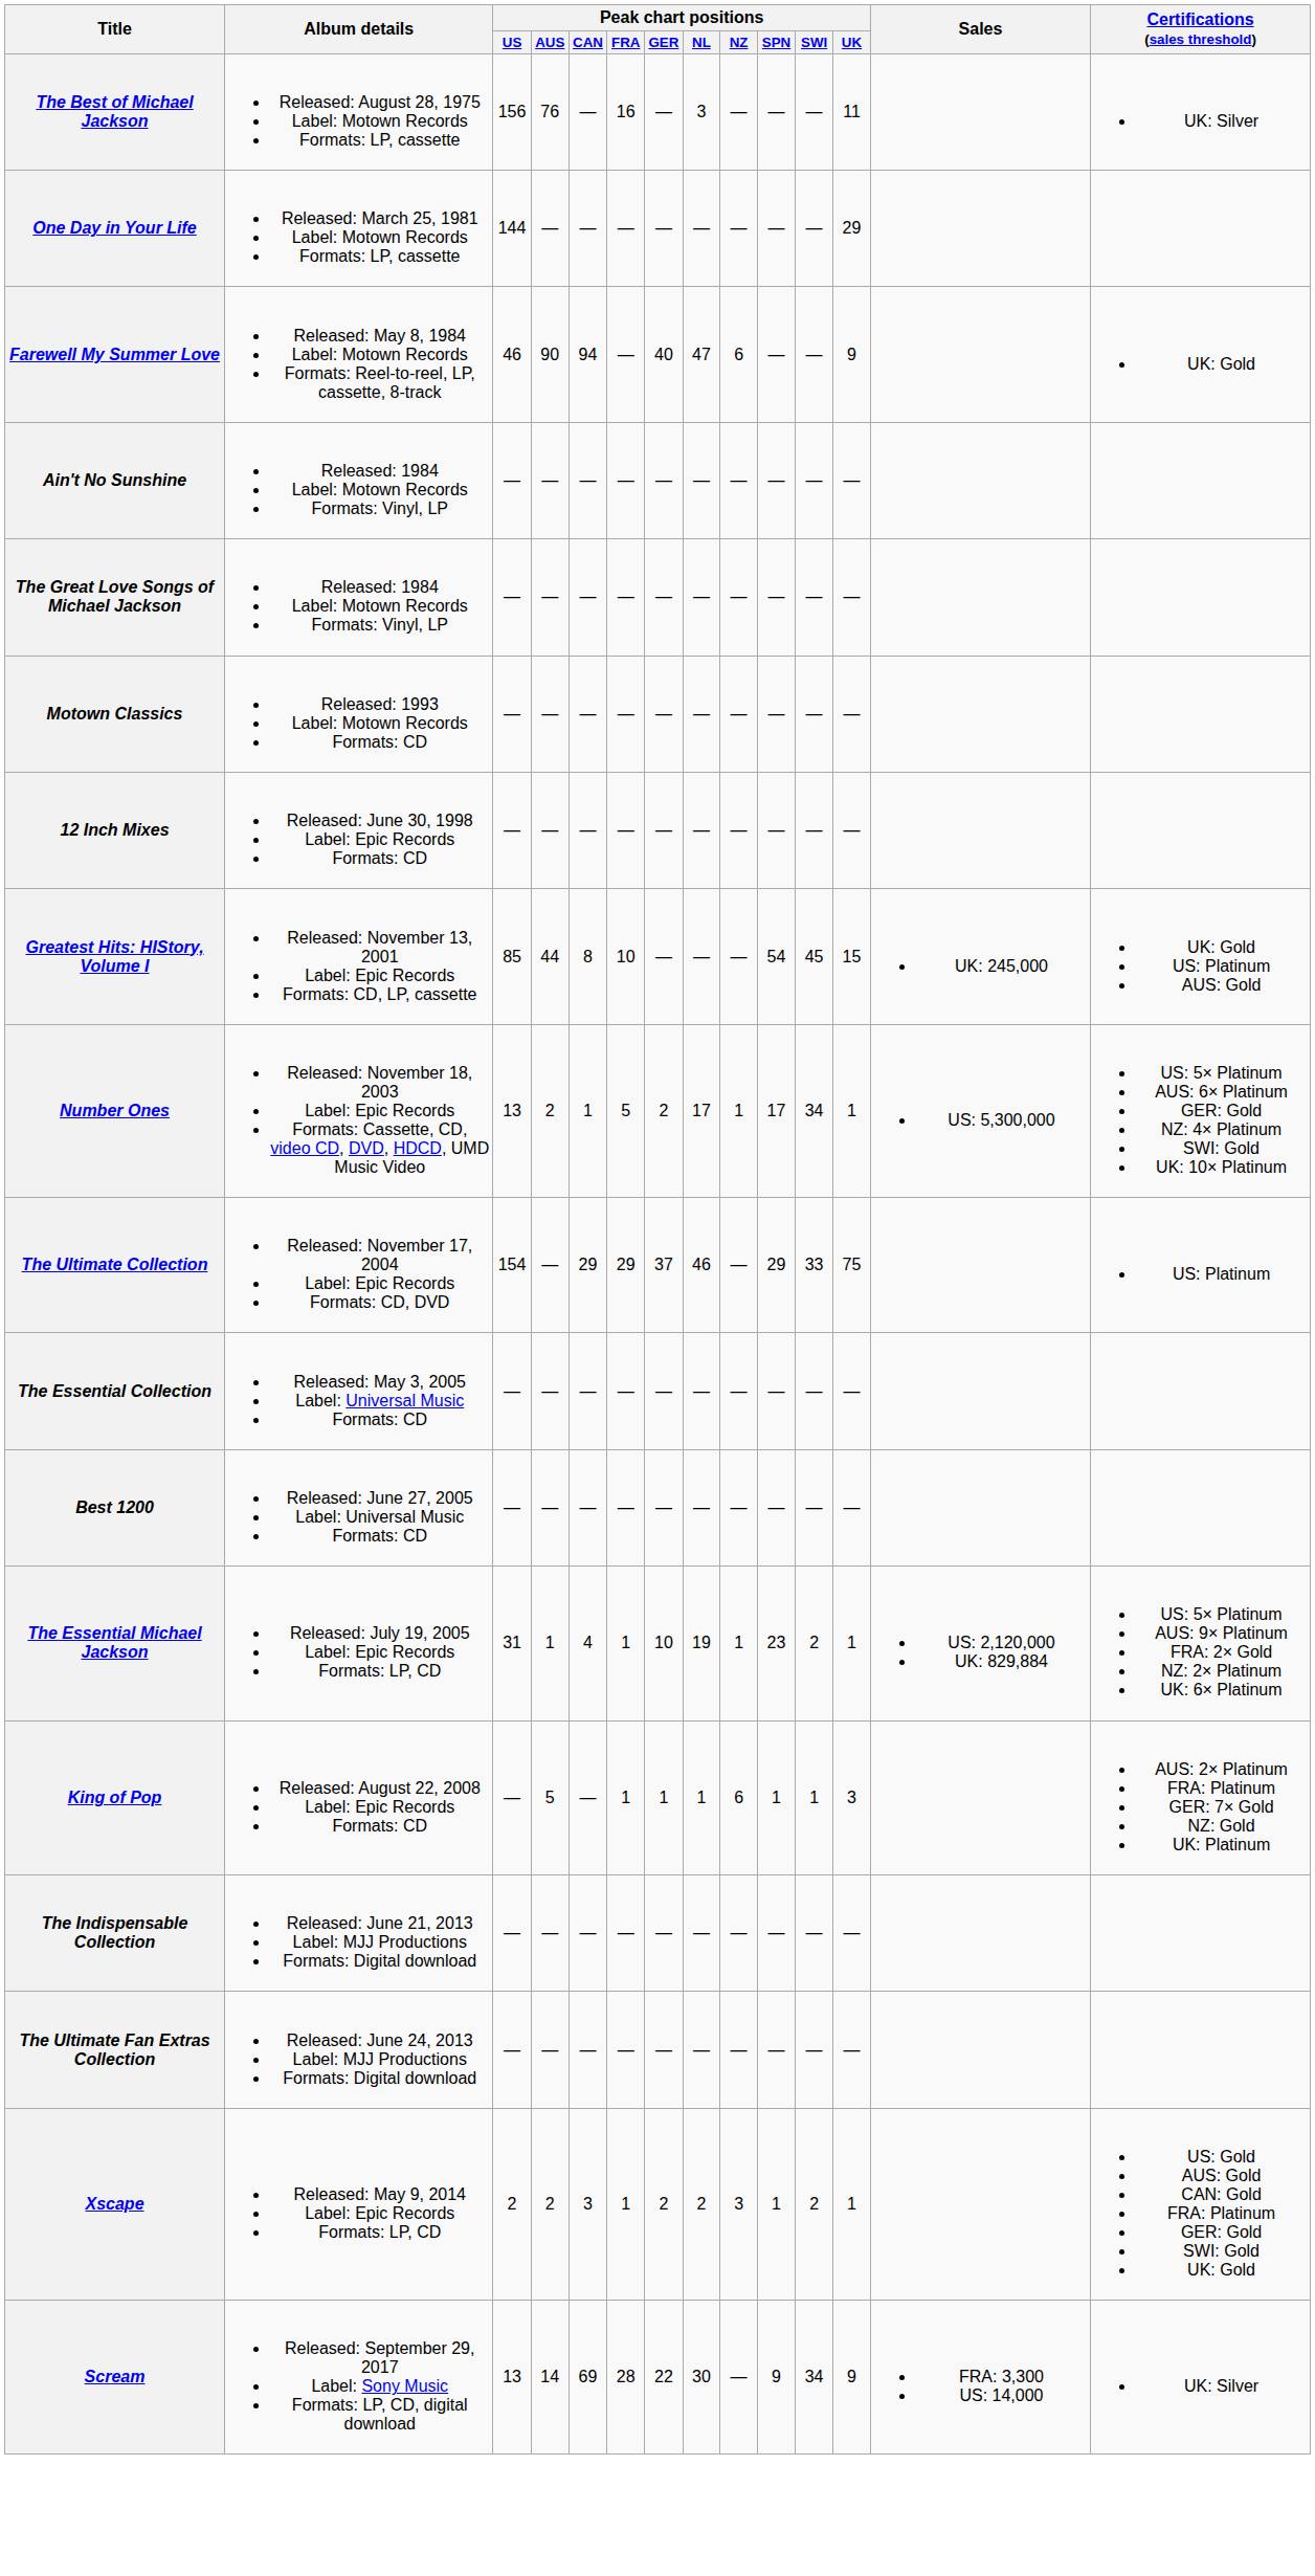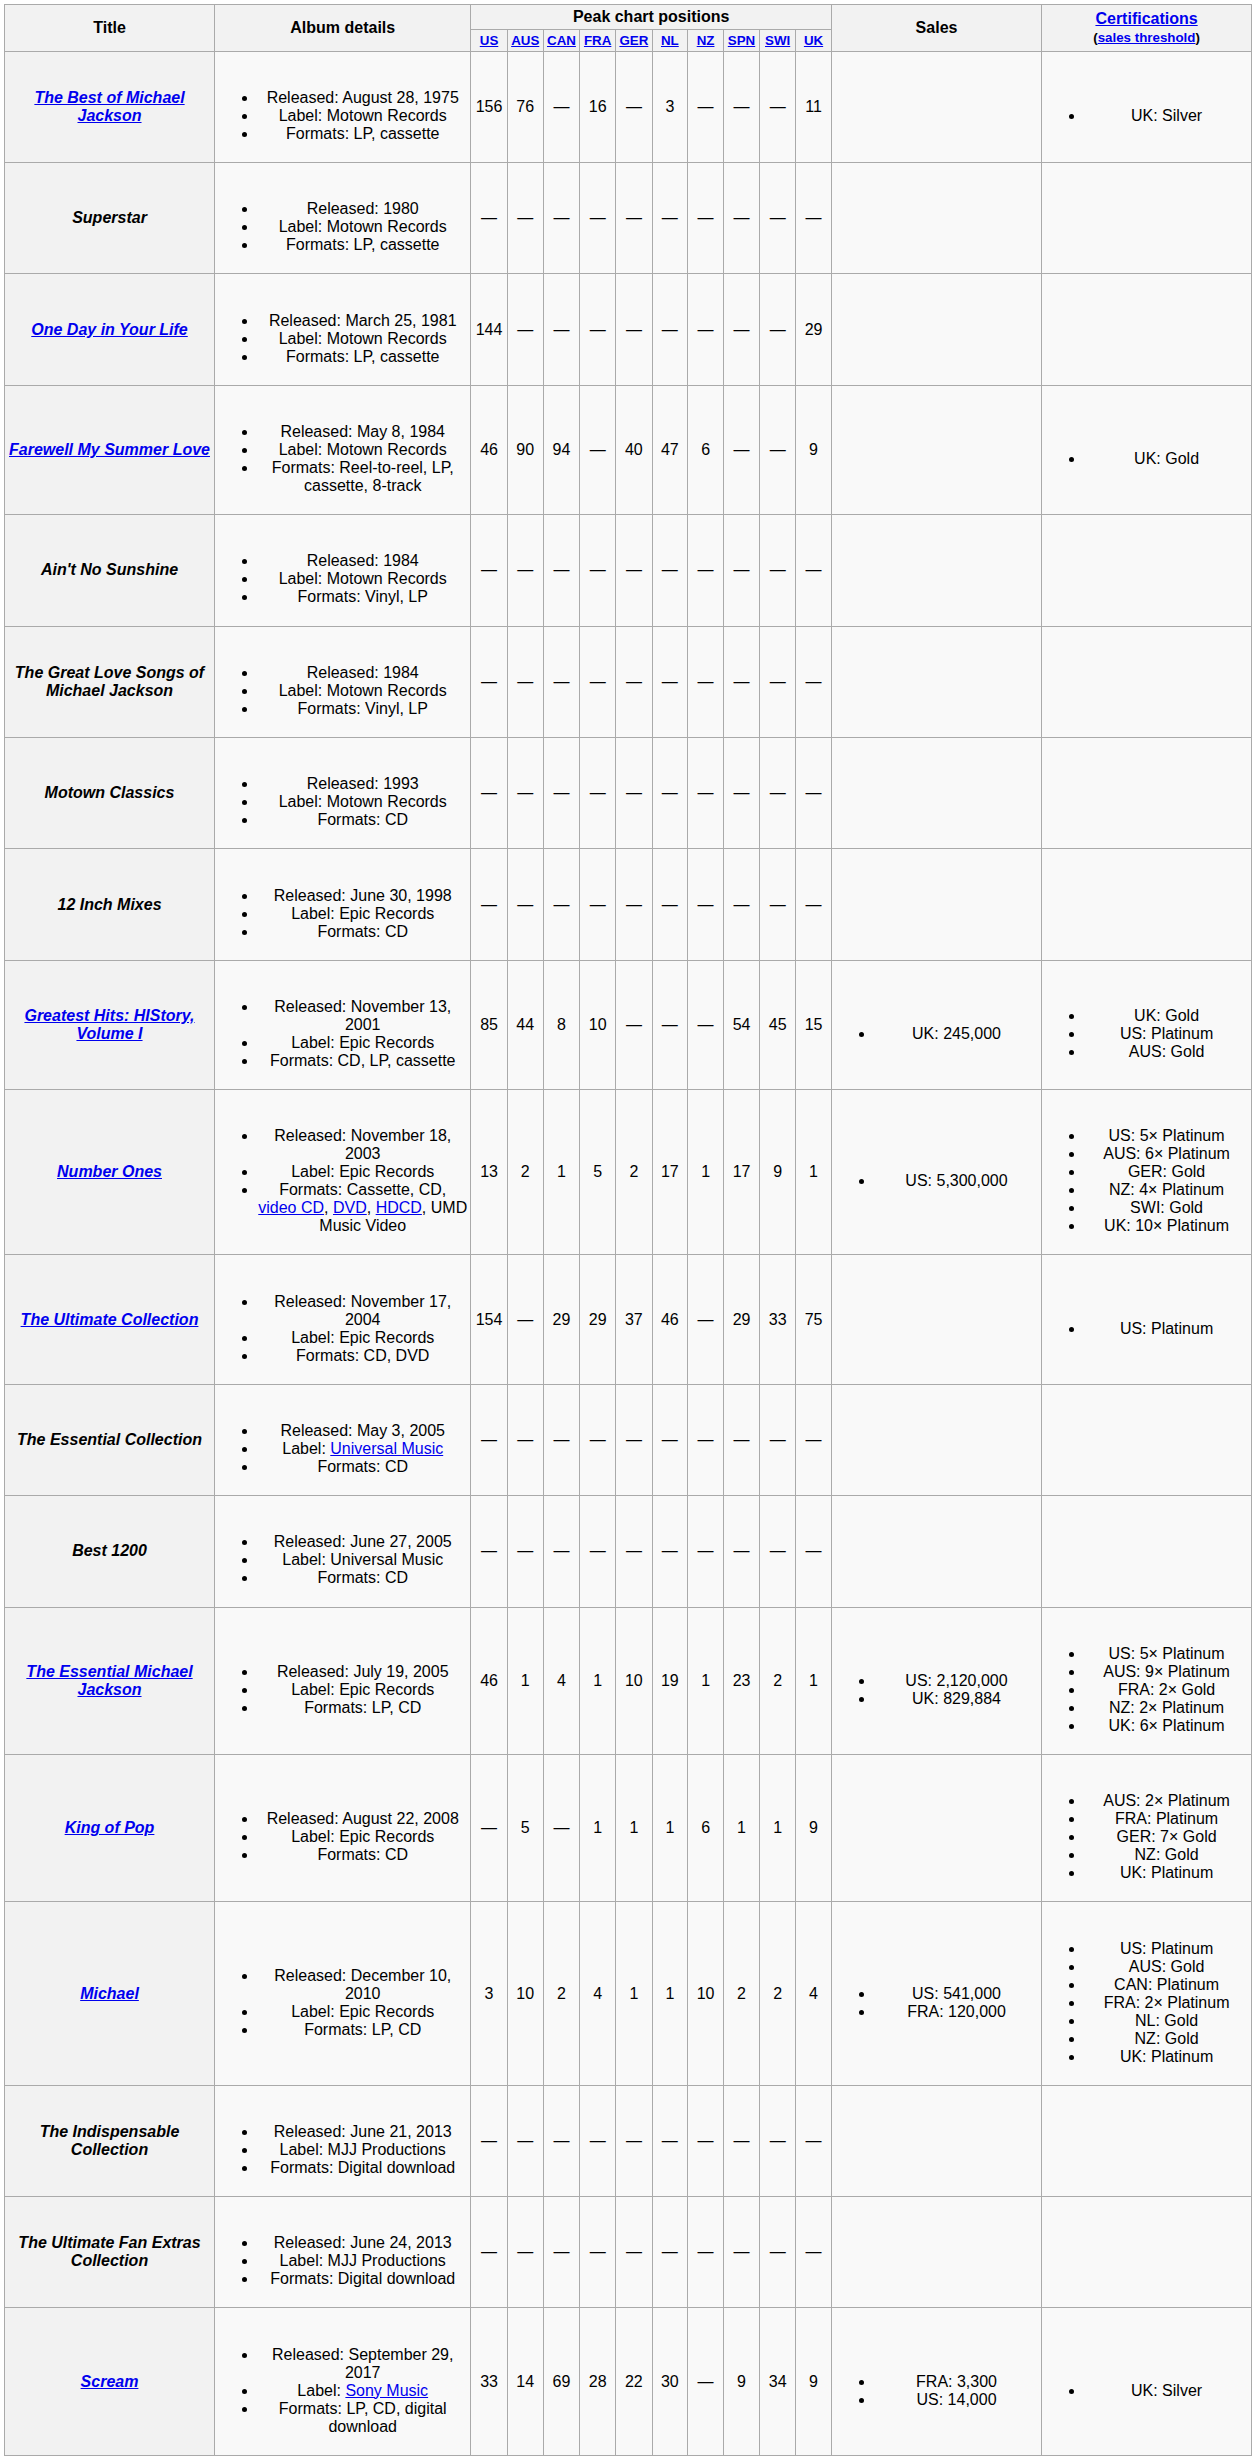+ row: Superstar | Released: 1980 Label: Motown Records Formats: LP, cassette | — | — | — | — | — | — | — | — | — | —
Number Ones | Peak chart positions / SWI: 34 -> 9
The Essential Michael Jackson | Peak chart positions / US: 31 -> 46
King of Pop | Peak chart positions / UK: 3 -> 9
+ row: Michael | Released: December 10, 2010 Label: Epic Records Formats: LP, CD | 3 | 10 | 2 | 4 | 1 | 1 | 10 | 2 | 2 | 4 | US: 541,000 FRA: 120,000 | US: Platinum AUS: Gold CAN: Platinum FRA: 2× Platinum NL: Gold NZ: Gold UK: Platinum
- row: Xscape | Released: May 9, 2014 Label: Epic Records Formats: LP, CD | 2 | 2 | 3 | 1 | 2 | 2 | 3 | 1 | 2 | 1 | US: Gold AUS: Gold CAN: Gold FRA: Platinum GER: Gold SWI: Gold UK: Gold
Scream | Peak chart positions / US: 13 -> 33
